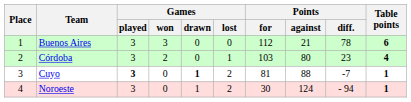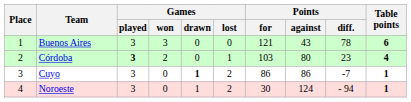Buenos Aires | Points / for: 112 -> 121
Buenos Aires | Points / against: 21 -> 43
Córdoba | Games / played: normal -> bold
Cuyo | Games / played: bold -> normal
Cuyo | Points / for: 81 -> 86
Cuyo | Points / against: 88 -> 86
